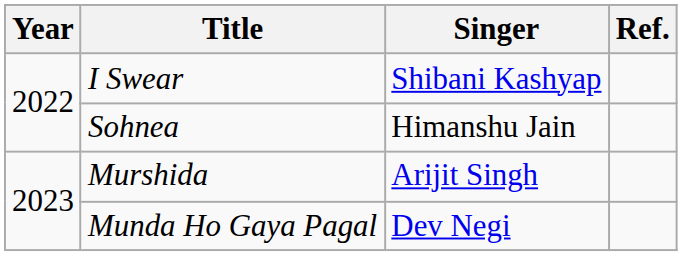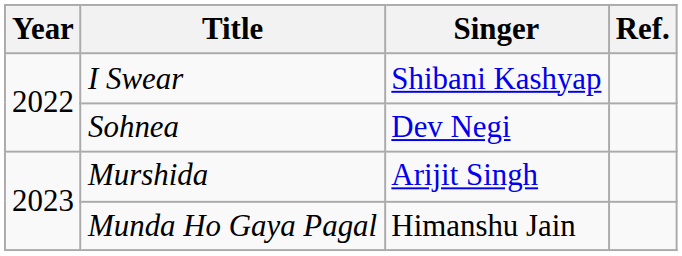Sohnea | Singer: Himanshu Jain -> Dev Negi
Munda Ho Gaya Pagal | Singer: Dev Negi -> Himanshu Jain
